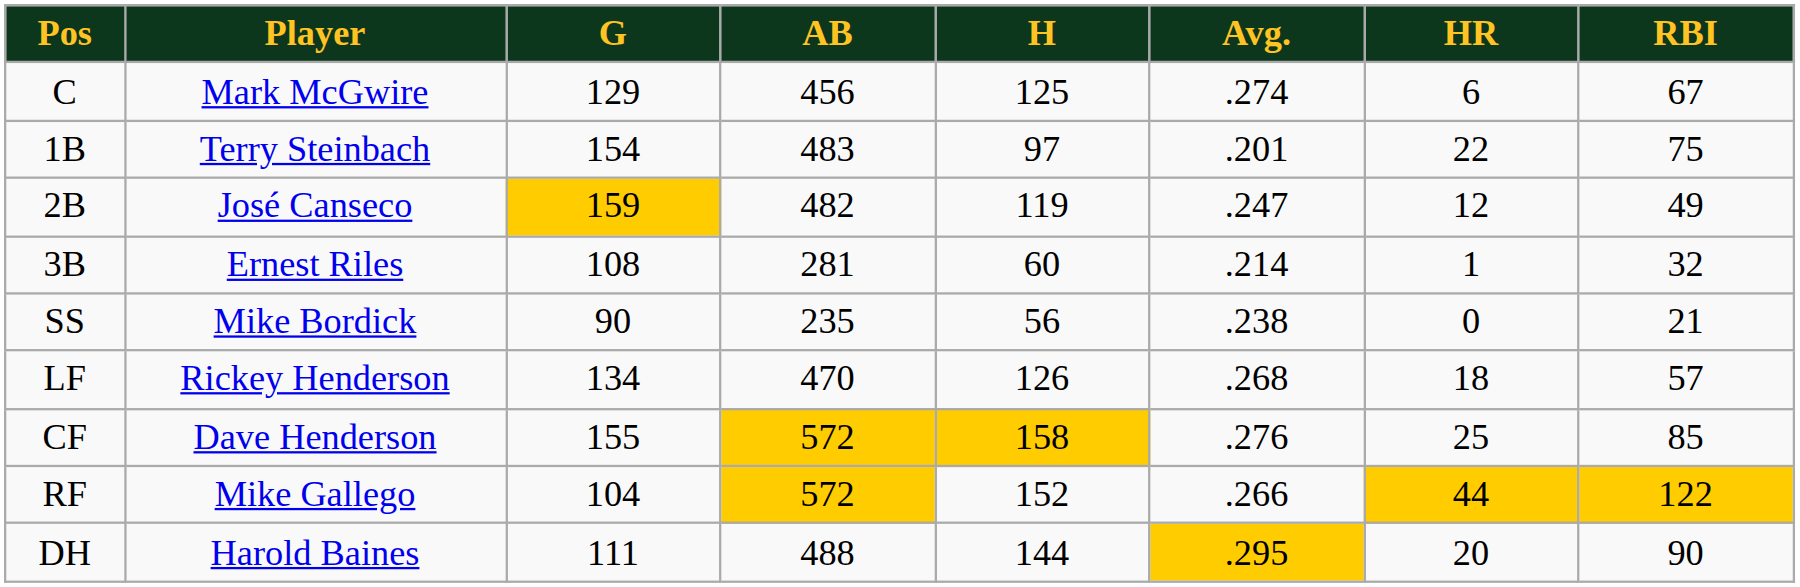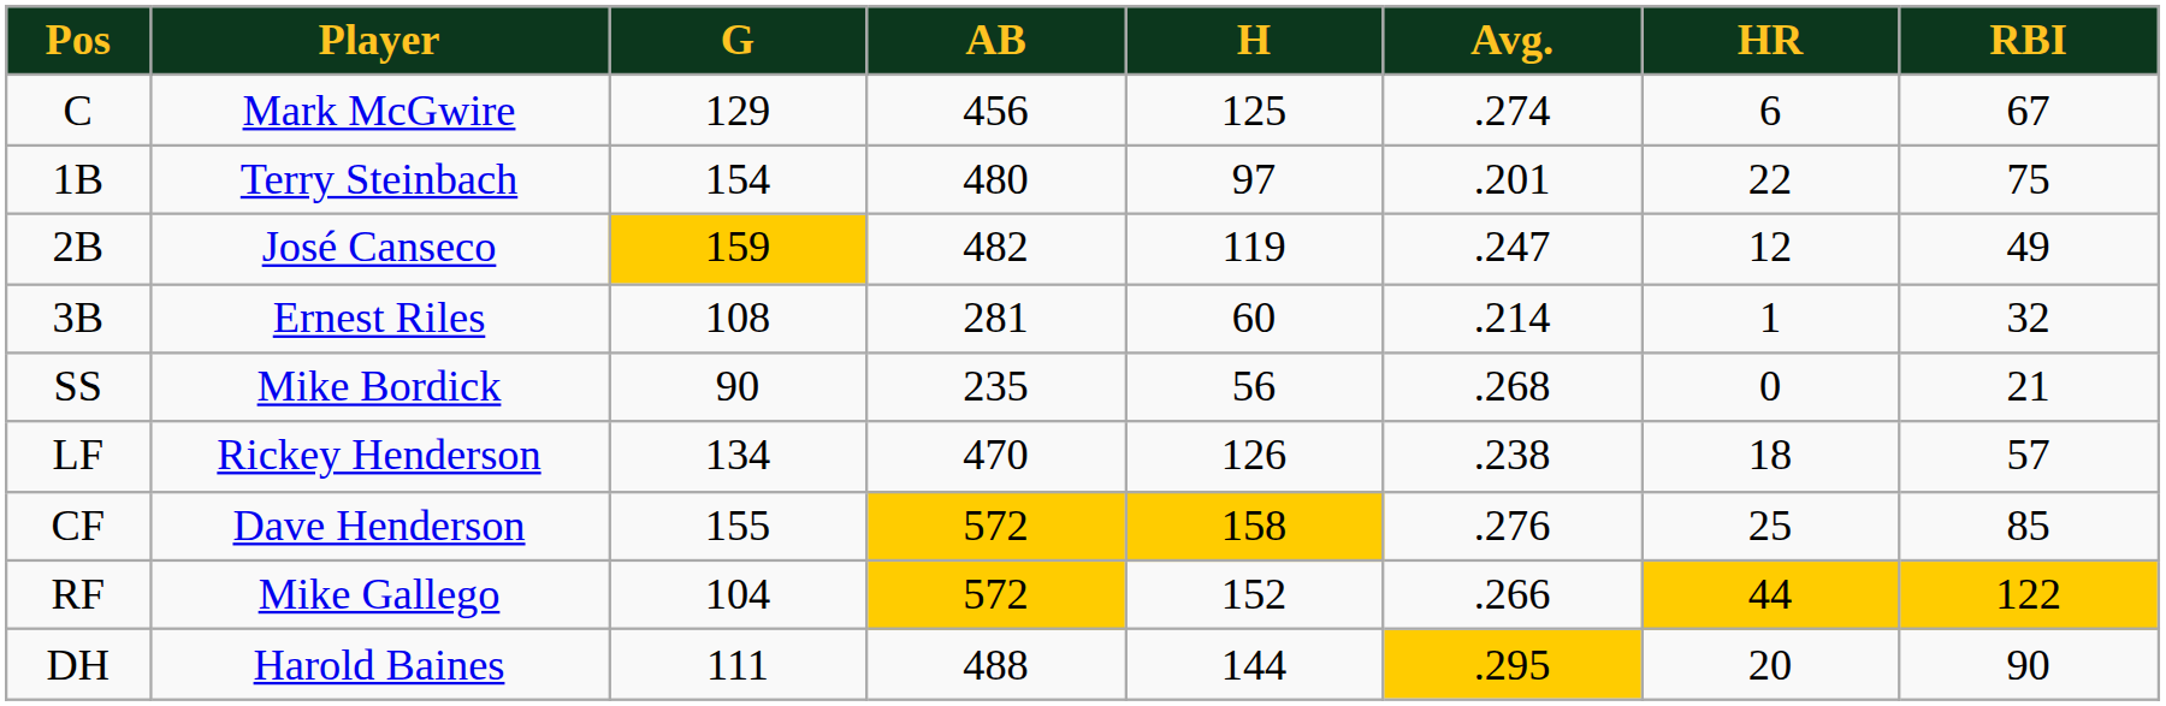1B | AB: 483 -> 480
SS | Avg.: .238 -> .268
LF | Avg.: .268 -> .238
